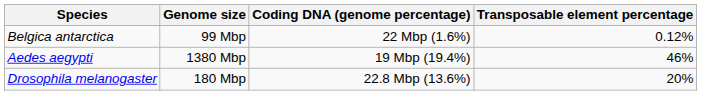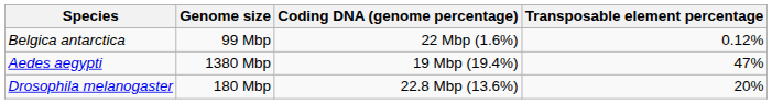Aedes aegypti | Transposable element percentage: 46% -> 47%
